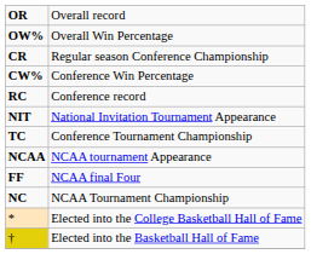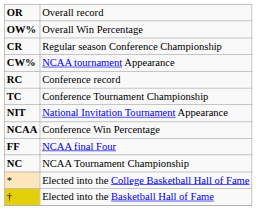CW% | column 2: Conference Win Percentage -> NCAA tournament Appearance
rows swapped: TC <-> NIT
NCAA | column 2: NCAA tournament Appearance -> Conference Win Percentage
